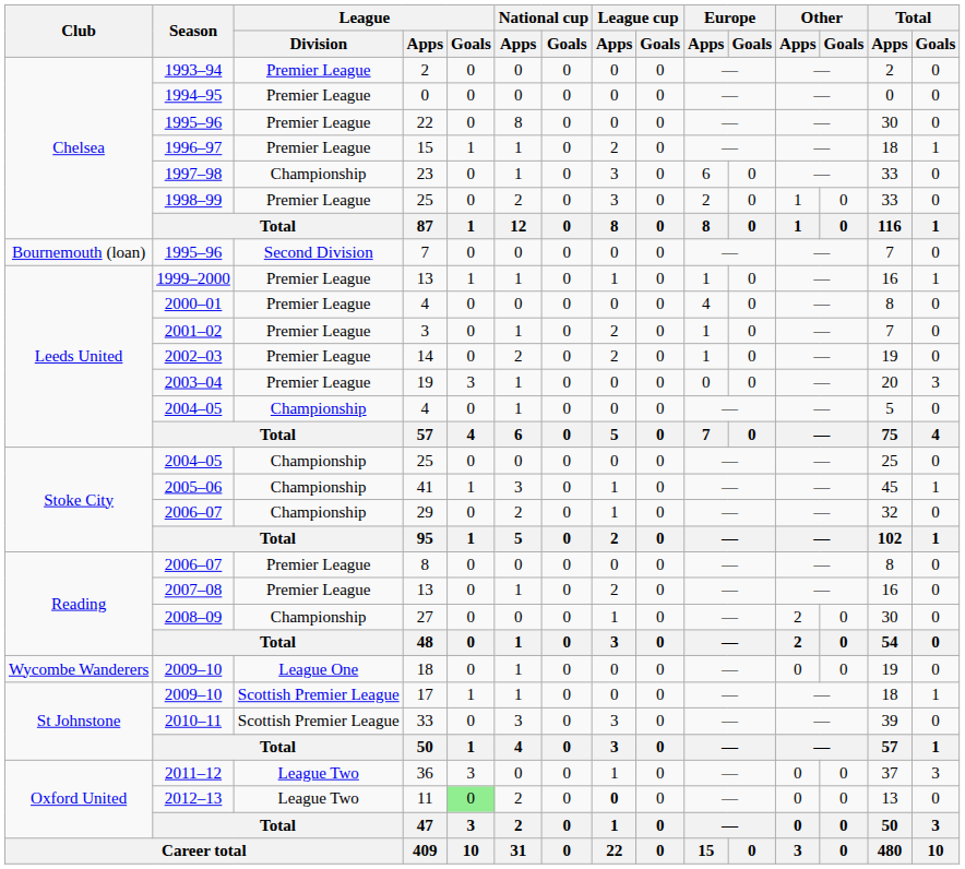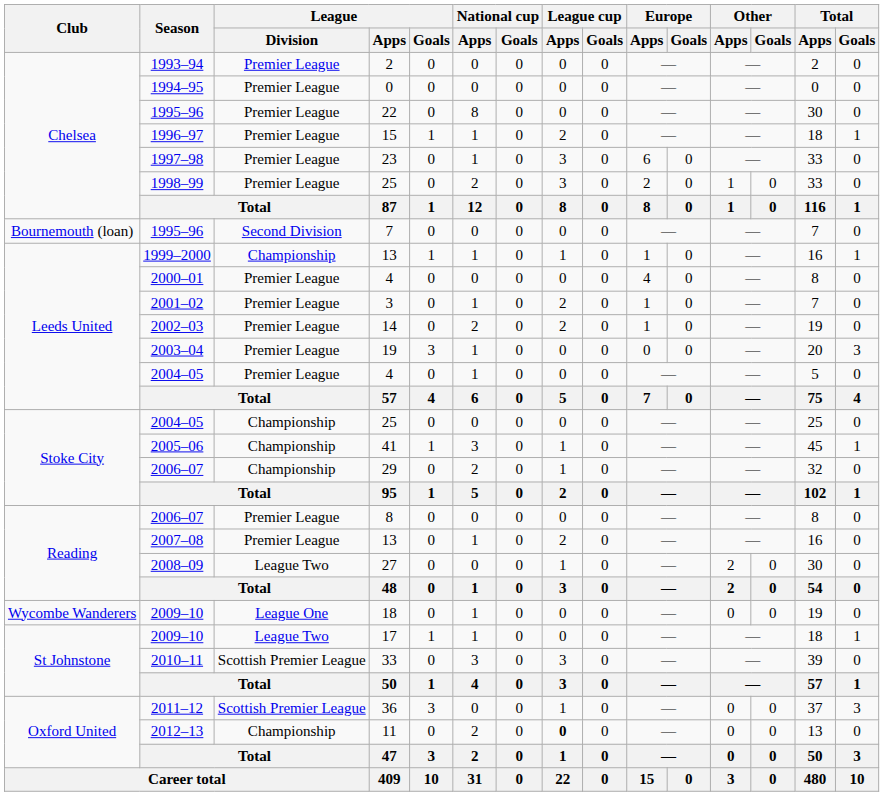23 | League / Division: Championship -> Premier League
1999–2000 / 13 | League / Division: Premier League -> Championship
2004–05 / 4 | League / Division: Championship -> Premier League
27 | League / Division: Championship -> League Two
17 | League / Division: Scottish Premier League -> League Two
36 | League / Division: League Two -> Scottish Premier League
11 | League / Division: League Two -> Championship
11 | League / Goals: lightgreen background -> no background
